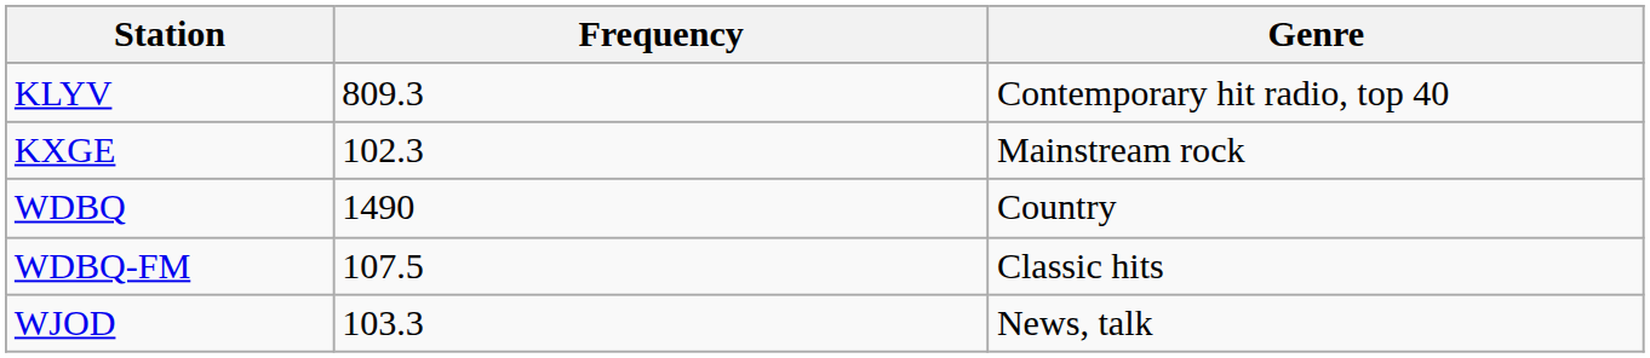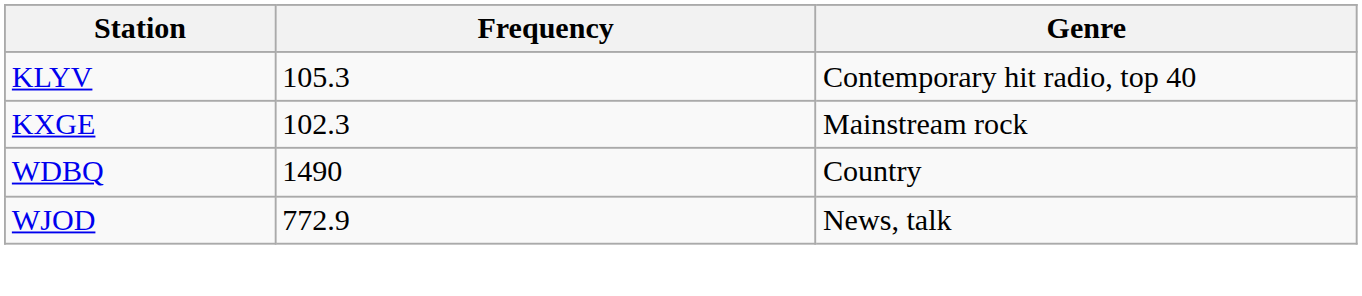KLYV | Frequency: 809.3 -> 105.3
- row: WDBQ-FM | 107.5 | Classic hits
WJOD | Frequency: 103.3 -> 772.9
